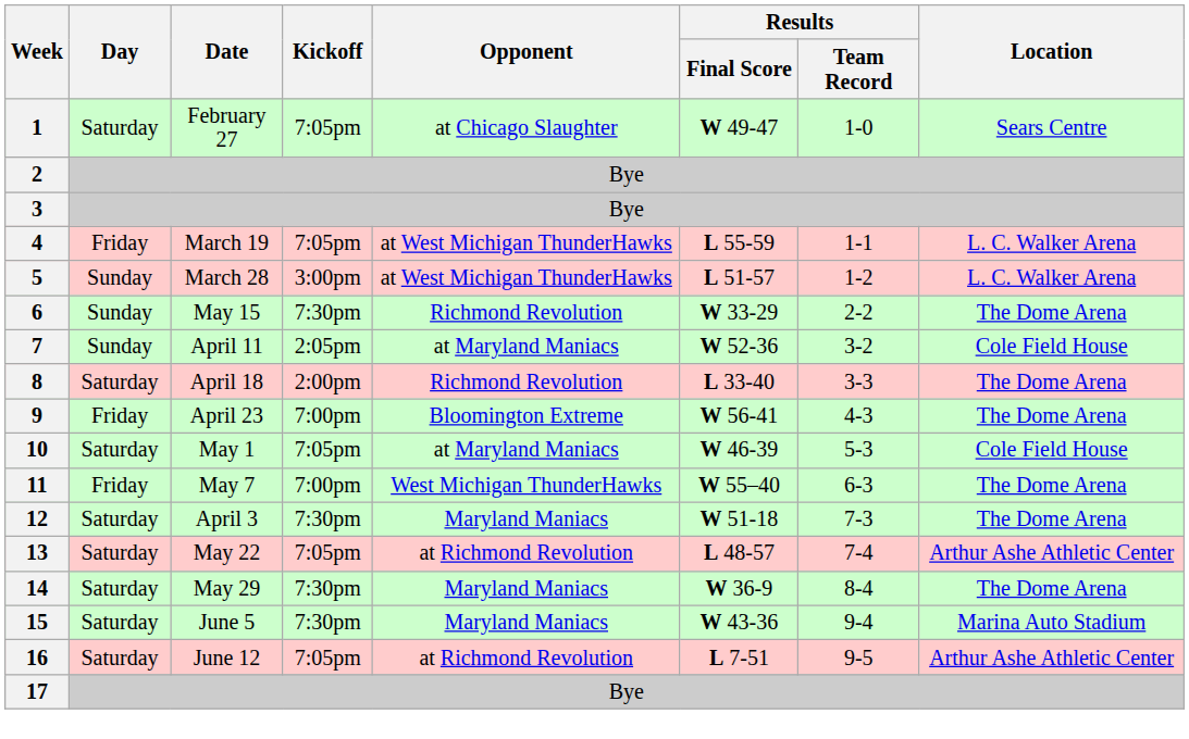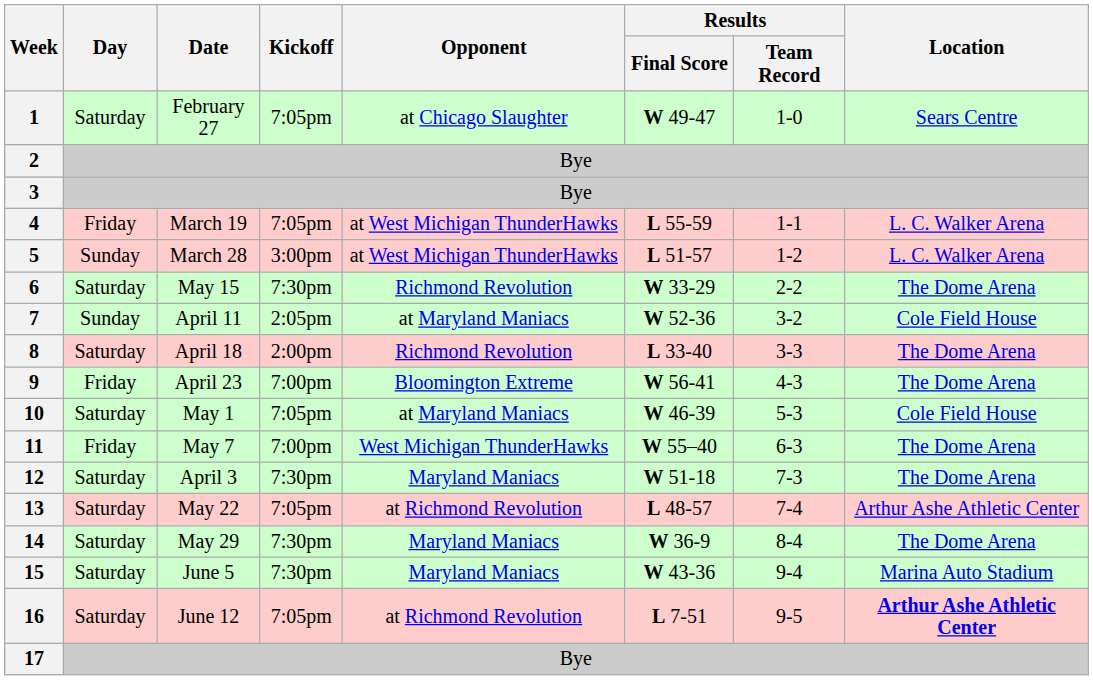6 | Day: Sunday -> Saturday
16 | Location: normal -> bold
